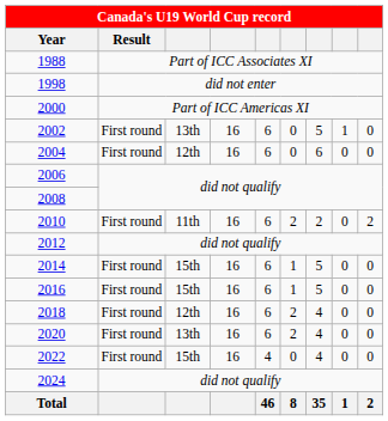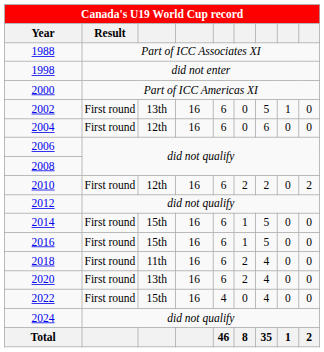2010 | column 3: 11th -> 12th
2018 | column 3: 12th -> 11th
